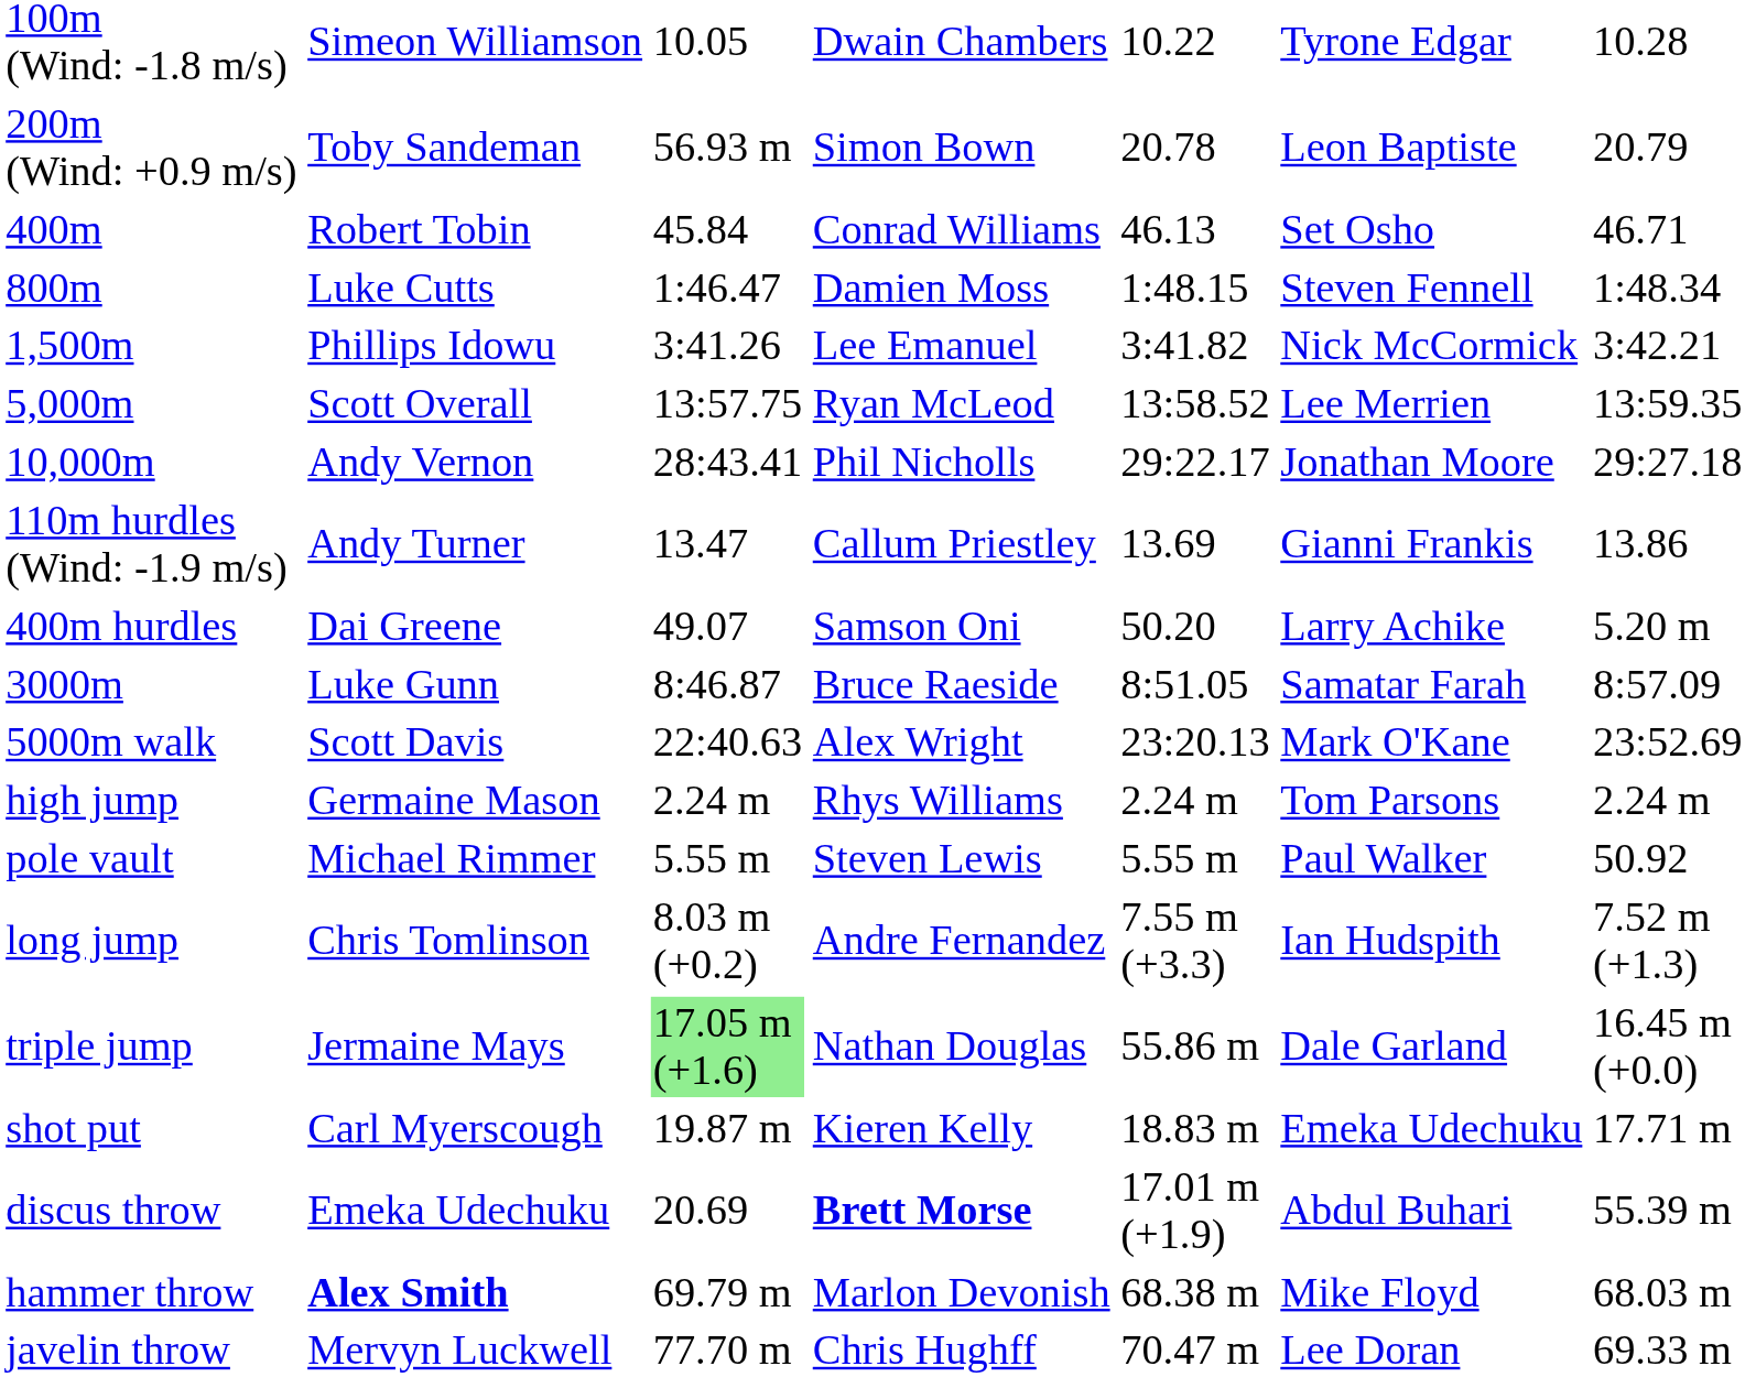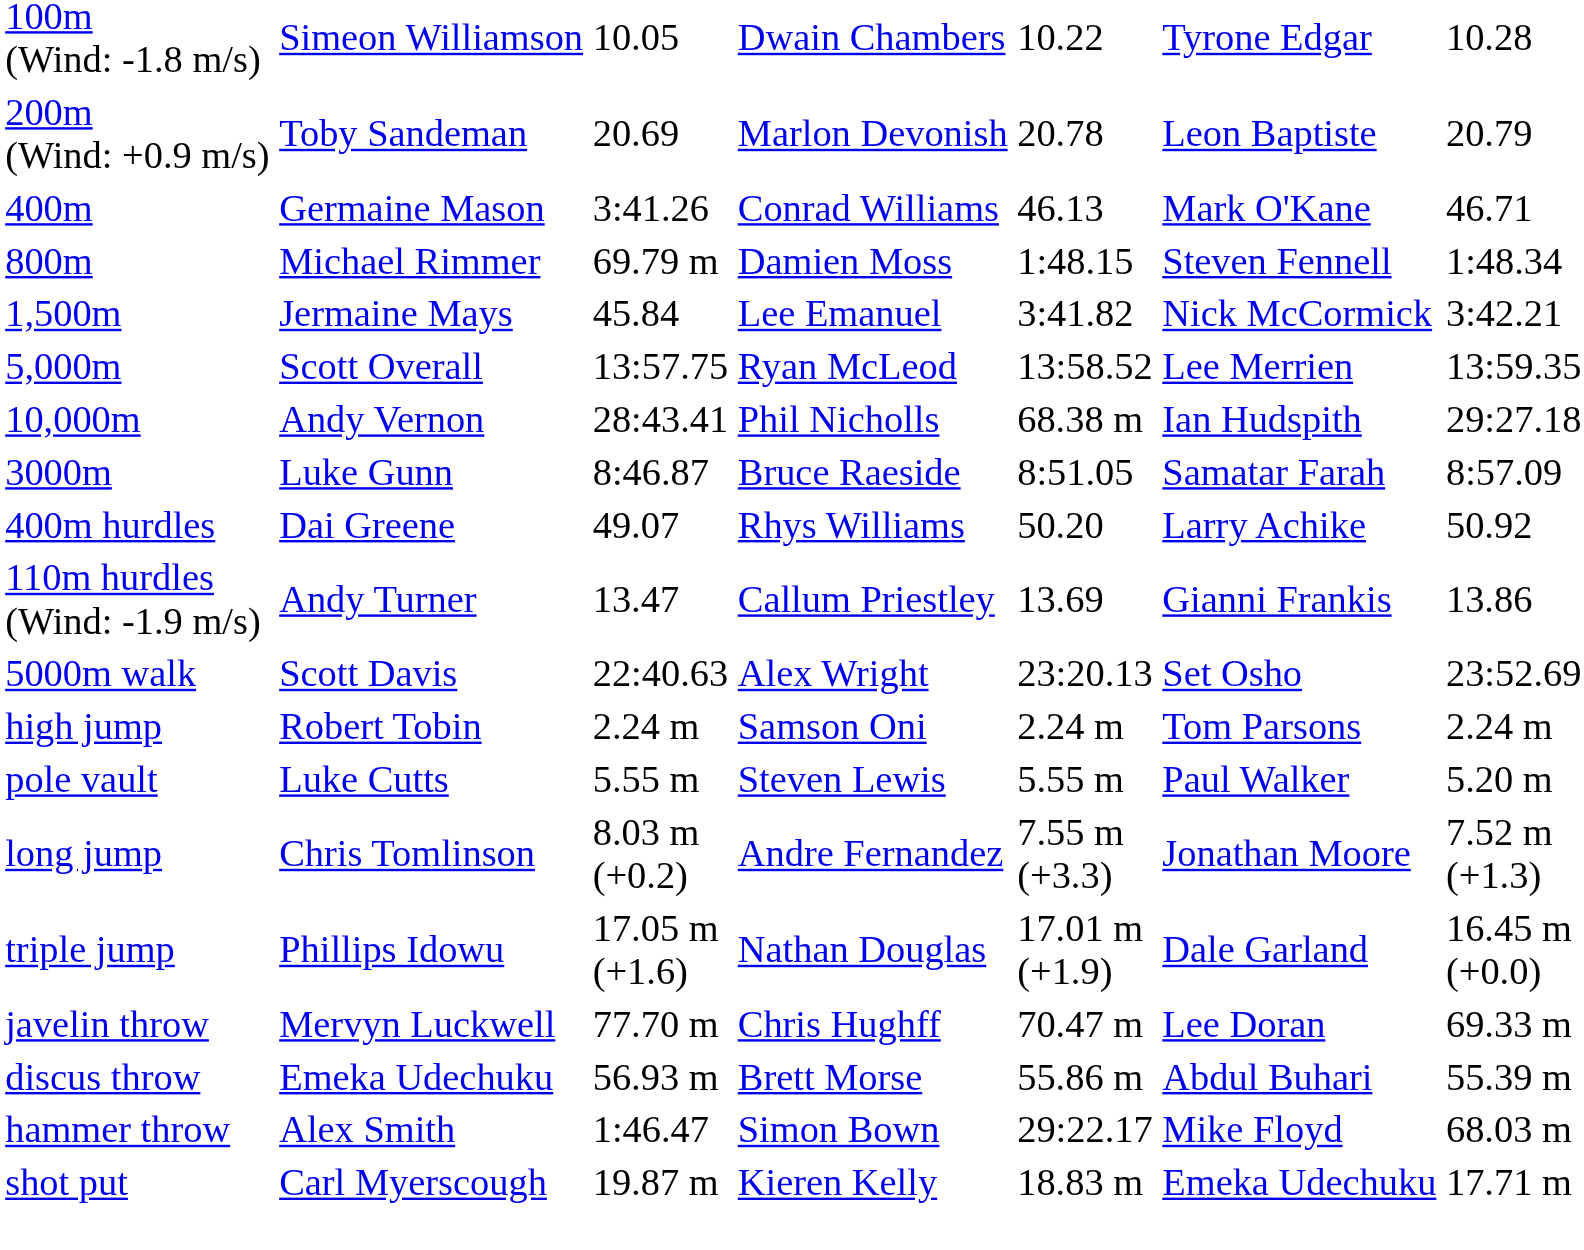200m (Wind: +0.9 m/s) | column 3: 56.93 m -> 20.69
200m (Wind: +0.9 m/s) | column 4: Simon Bown -> Marlon Devonish
400m | column 2: Robert Tobin -> Germaine Mason
400m | column 3: 45.84 -> 3:41.26
400m | column 6: Set Osho -> Mark O'Kane
800m | column 2: Luke Cutts -> Michael Rimmer
800m | column 3: 1:46.47 -> 69.79 m
1,500m | column 2: Phillips Idowu -> Jermaine Mays
1,500m | column 3: 3:41.26 -> 45.84
10,000m | column 5: 29:22.17 -> 68.38 m
10,000m | column 6: Jonathan Moore -> Ian Hudspith
rows swapped: 110m hurdles (Wind: -1.9 m/s) <-> 3000m
400m hurdles | column 4: Samson Oni -> Rhys Williams
400m hurdles | column 7: 5.20 m -> 50.92
5000m walk | column 6: Mark O'Kane -> Set Osho
high jump | column 2: Germaine Mason -> Robert Tobin
high jump | column 4: Rhys Williams -> Samson Oni
pole vault | column 2: Michael Rimmer -> Luke Cutts
pole vault | column 7: 50.92 -> 5.20 m
long jump | column 6: Ian Hudspith -> Jonathan Moore
triple jump | column 2: Jermaine Mays -> Phillips Idowu
triple jump | column 3: lightgreen background -> no background
triple jump | column 5: 55.86 m -> 17.01 m (+1.9)
rows swapped: shot put <-> javelin throw
discus throw | column 3: 20.69 -> 56.93 m
discus throw | column 4: bold -> normal
discus throw | column 5: 17.01 m (+1.9) -> 55.86 m
hammer throw | column 2: bold -> normal
hammer throw | column 3: 69.79 m -> 1:46.47
hammer throw | column 4: Marlon Devonish -> Simon Bown
hammer throw | column 5: 68.38 m -> 29:22.17
